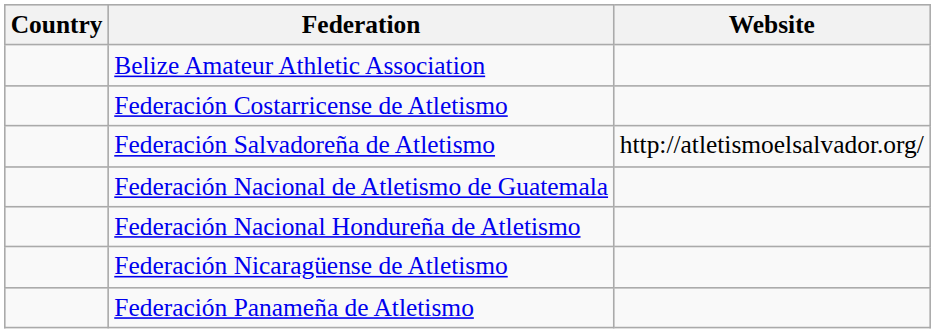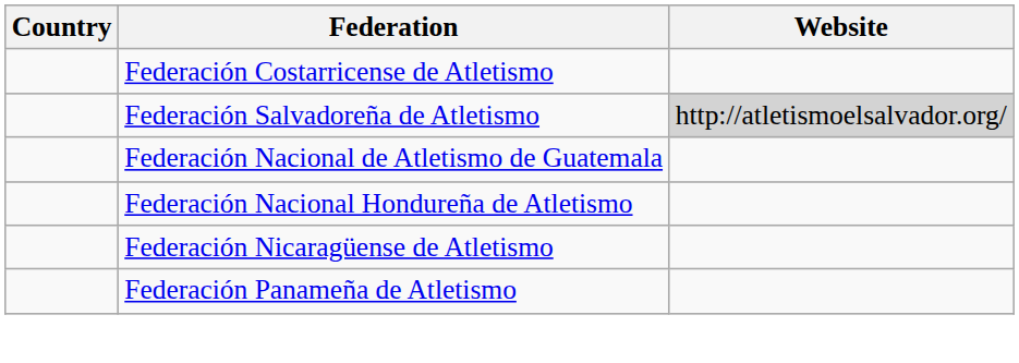- row: Belize Amateur Athletic Association
Federación Salvadoreña de Atletismo | Website: no background -> lightgrey background
